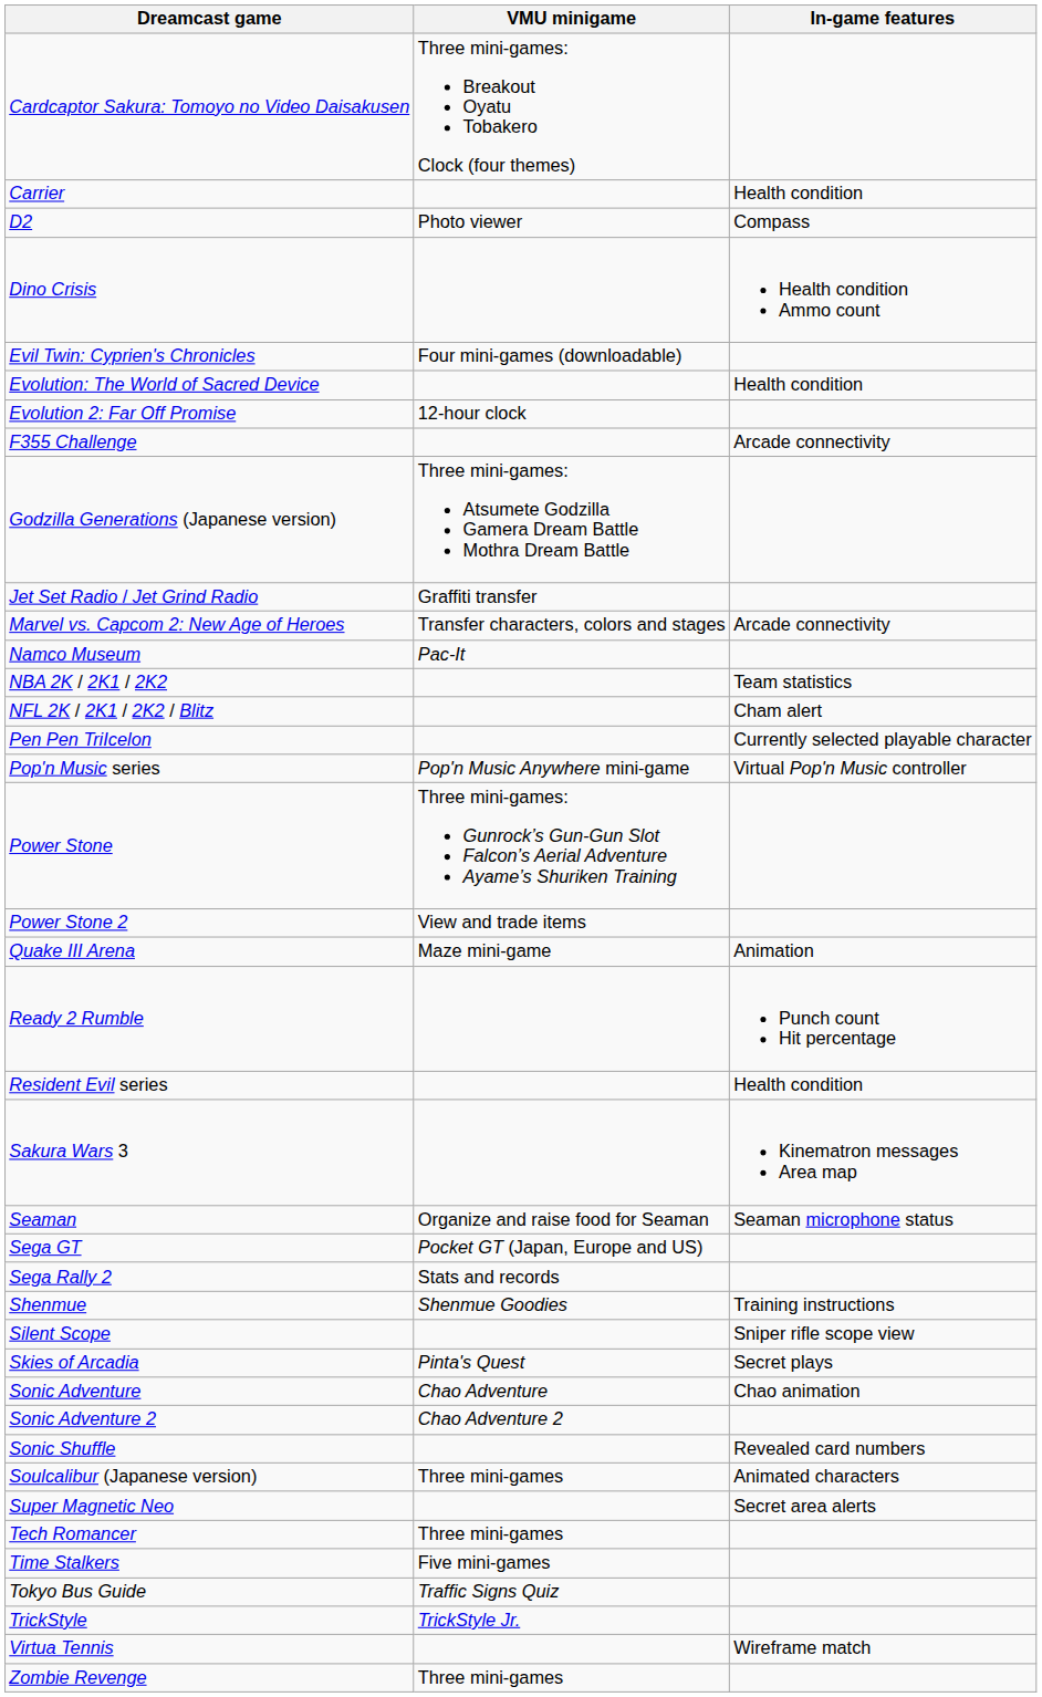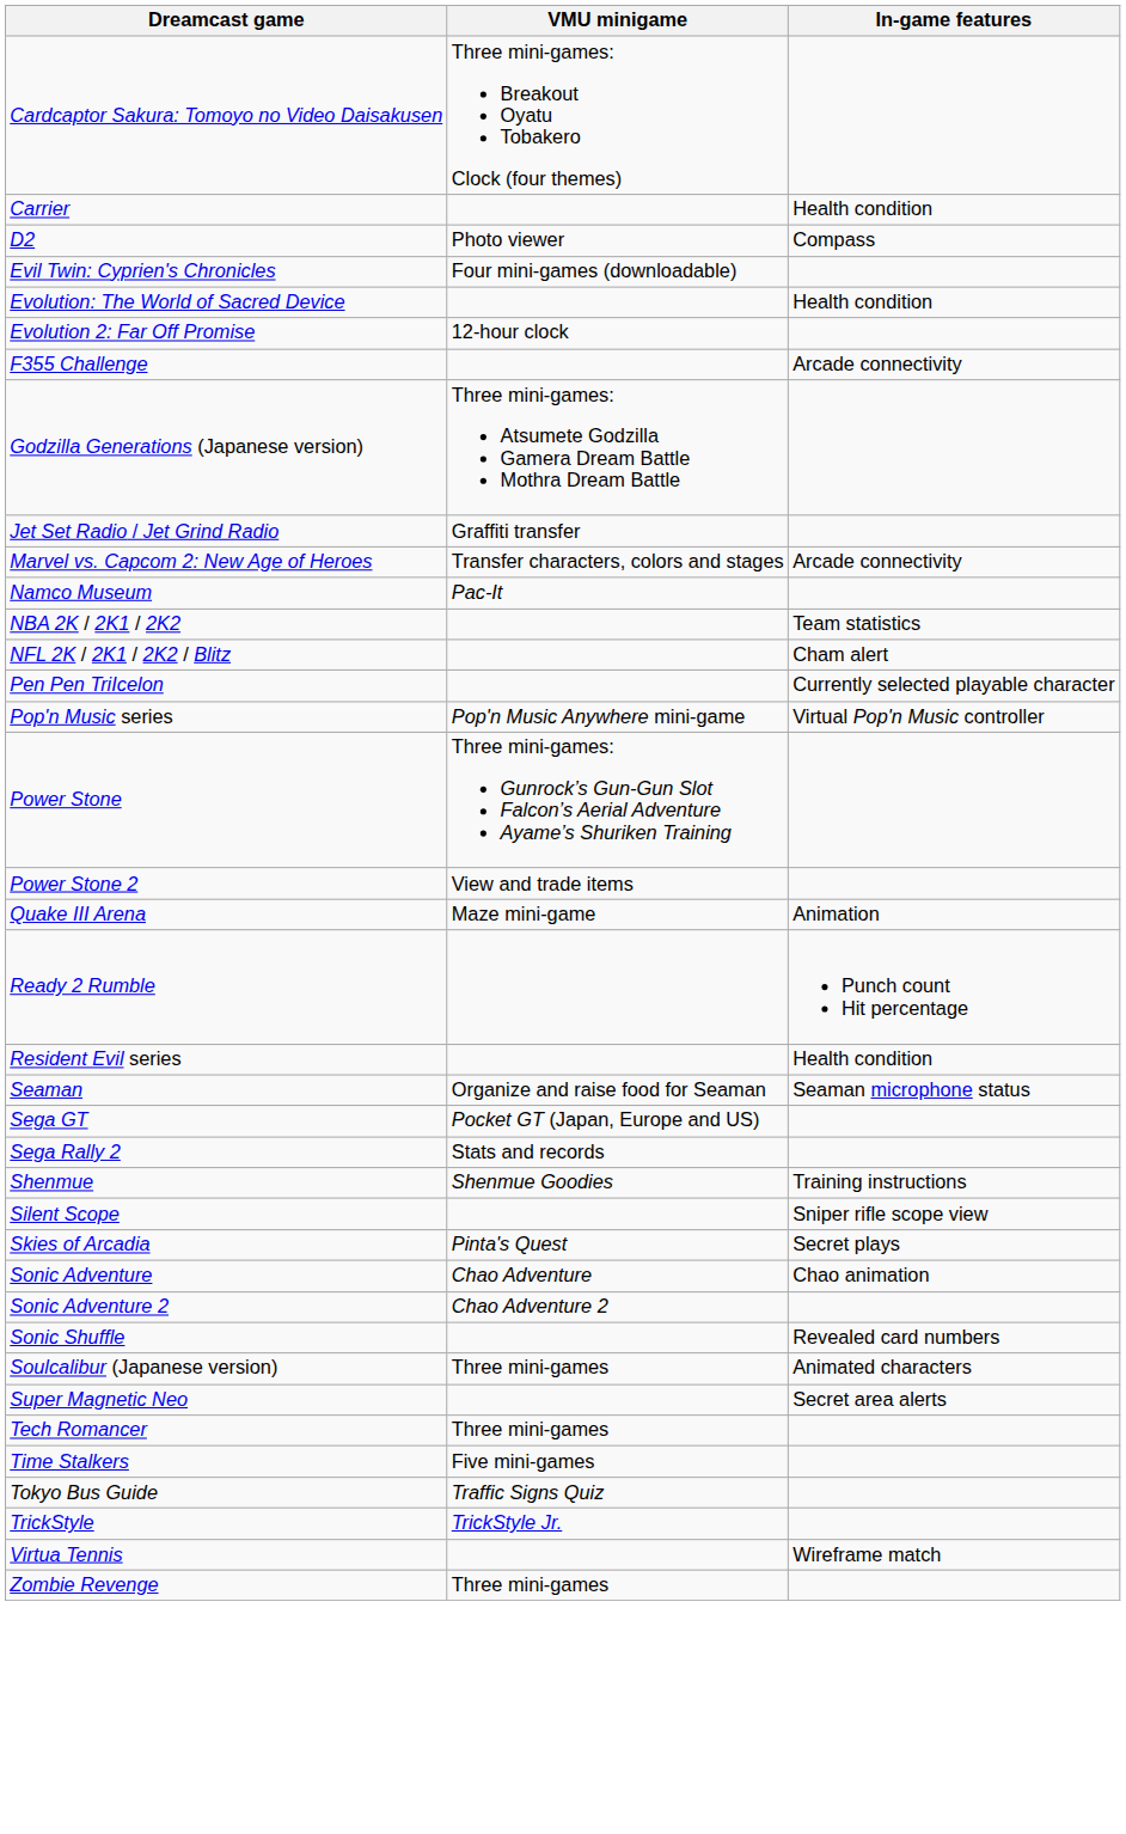- row: Dino Crisis | Health condition Ammo count
- row: Sakura Wars 3 | Kinematron messages Area map
